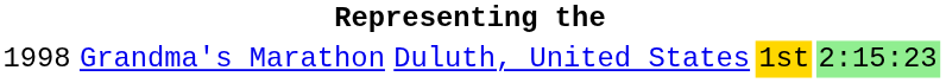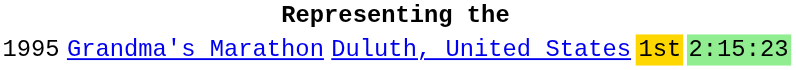Grandma's Marathon | column 1: 1998 -> 1995
